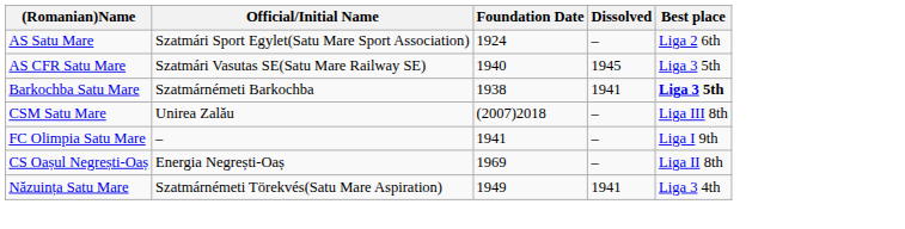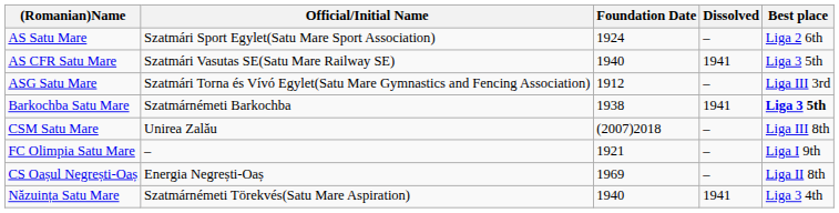AS CFR Satu Mare | Dissolved: 1945 -> 1941
+ row: ASG Satu Mare | Szatmári Torna és Vívó Egylet(Satu Mare Gymnastics and Fencing Association) | 1912 | – | Liga III 3rd
FC Olimpia Satu Mare | Foundation Date: 1941 -> 1921
Năzuința Satu Mare | Foundation Date: 1949 -> 1940
